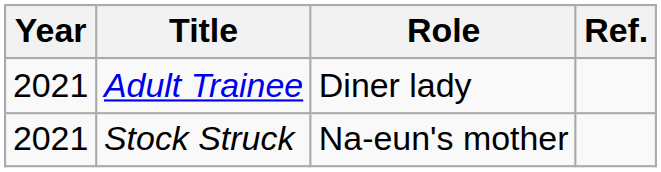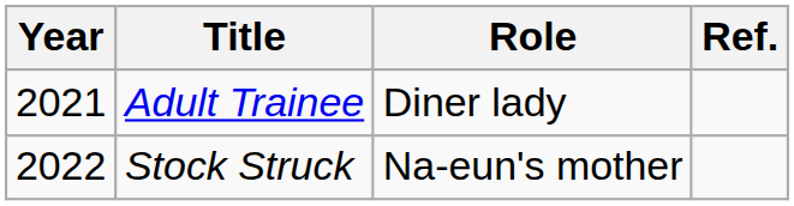Stock Struck | Year: 2021 -> 2022
